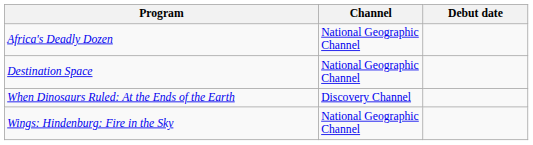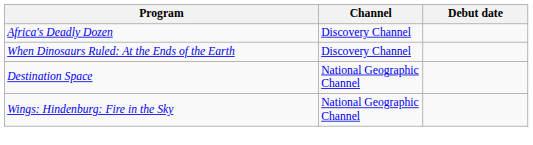Africa's Deadly Dozen | Channel: National Geographic Channel -> Discovery Channel
rows swapped: When Dinosaurs Ruled: At the Ends of the Earth <-> Destination Space
